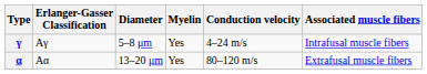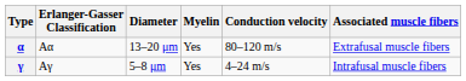rows swapped: α <-> γ
